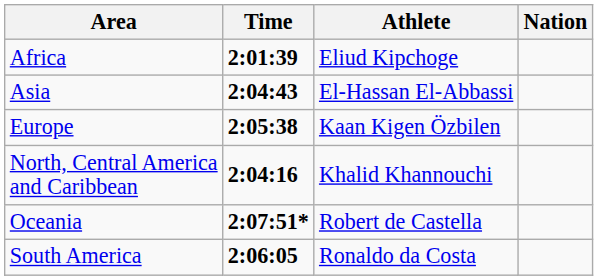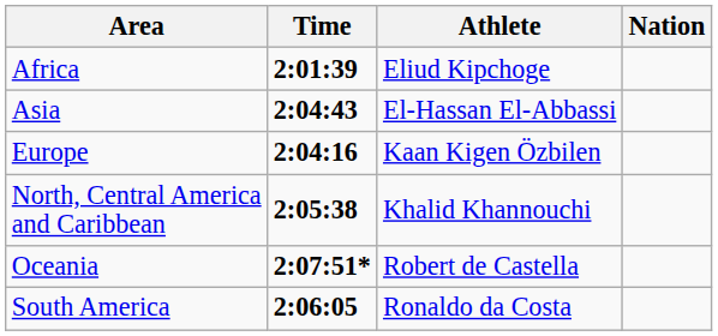Europe | Time: 2:05:38 -> 2:04:16
North, Central America and Caribbean | Time: 2:04:16 -> 2:05:38
